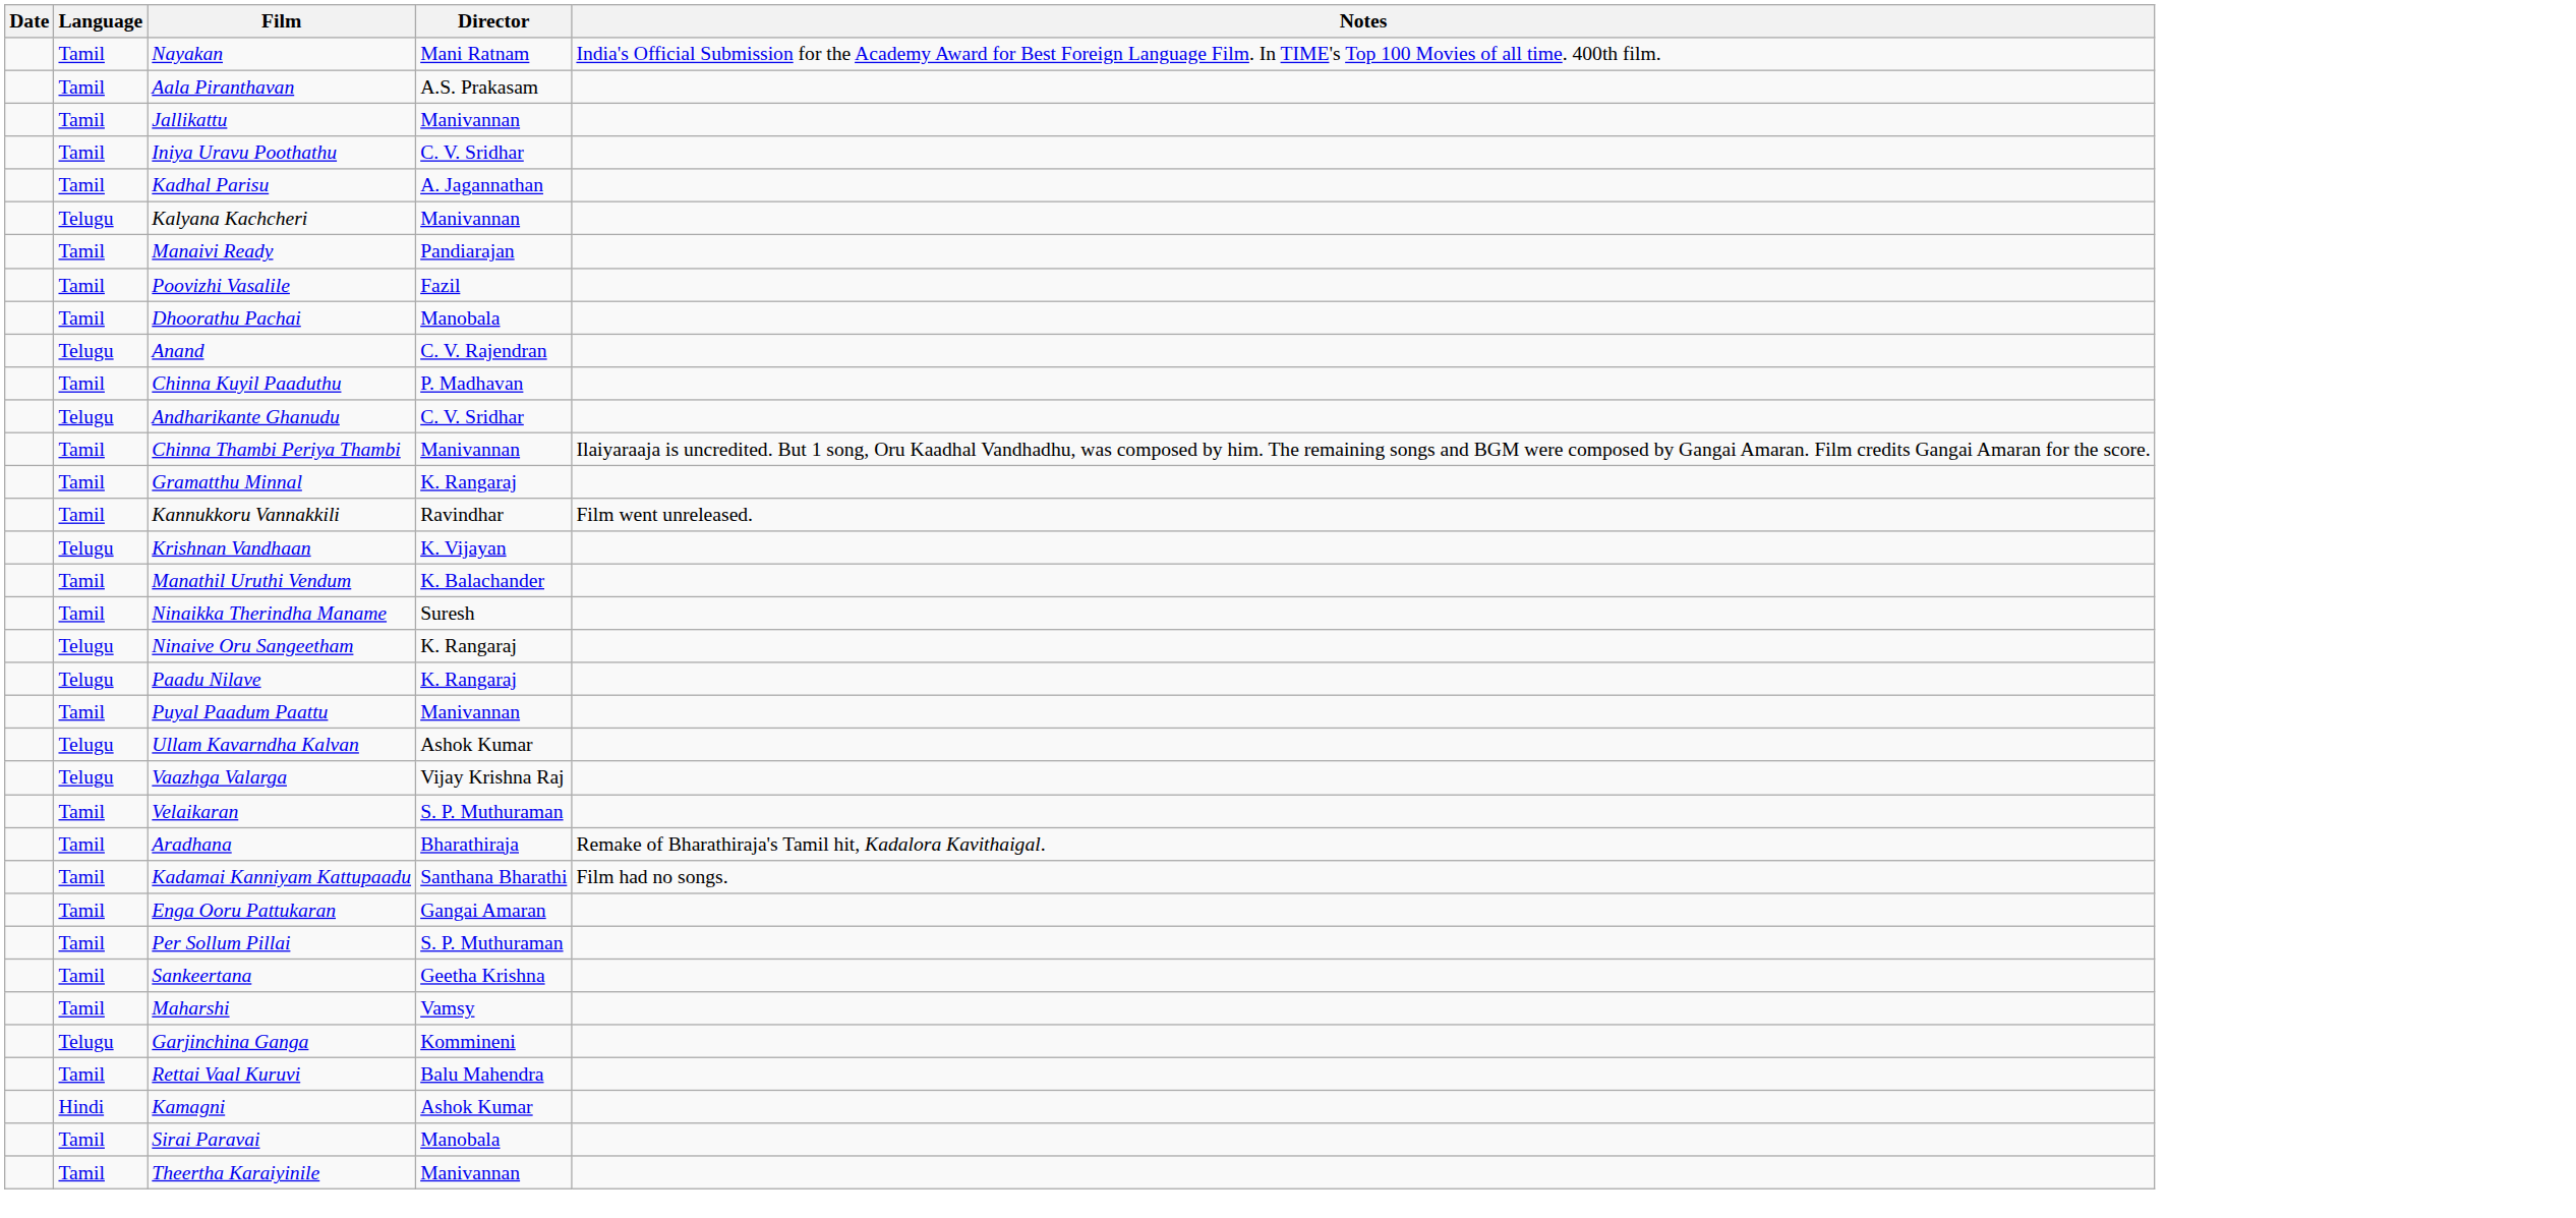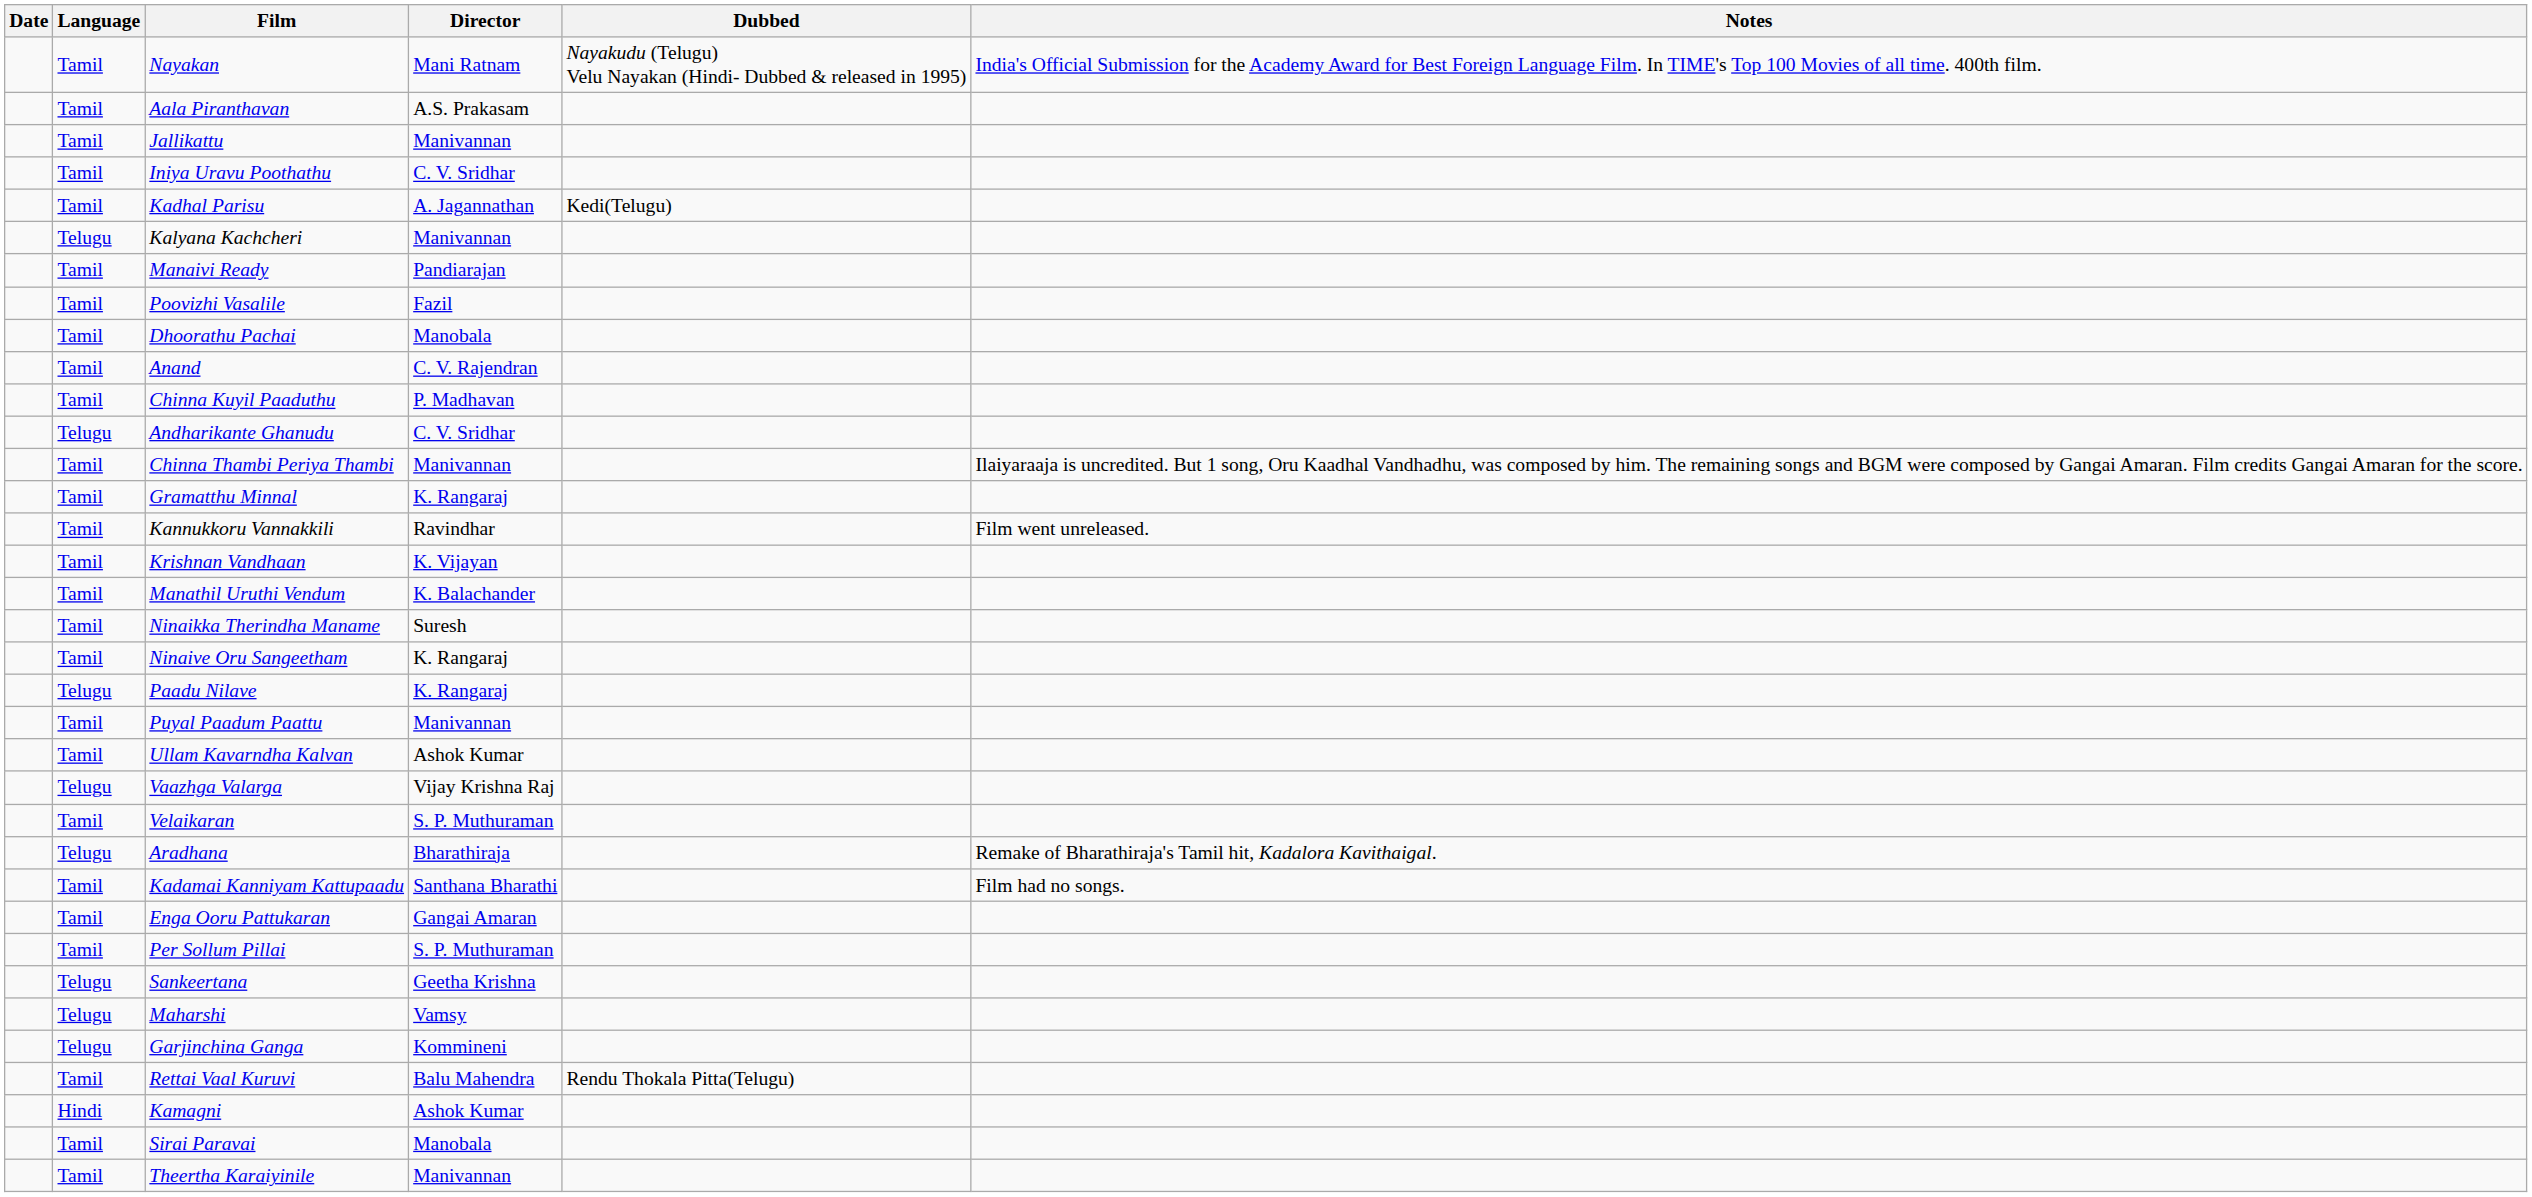+ column: Dubbed | Nayakudu (Telugu) Velu Nayakan (Hindi- Dubbed & released in 1995) | Kedi(Telugu) | Rendu Thokala Pitta(Telugu)
Anand | Language: Telugu -> Tamil
Krishnan Vandhaan | Language: Telugu -> Tamil
Ninaive Oru Sangeetham | Language: Telugu -> Tamil
Ullam Kavarndha Kalvan | Language: Telugu -> Tamil
Aradhana | Language: Tamil -> Telugu
Sankeertana | Language: Tamil -> Telugu
Maharshi | Language: Tamil -> Telugu
